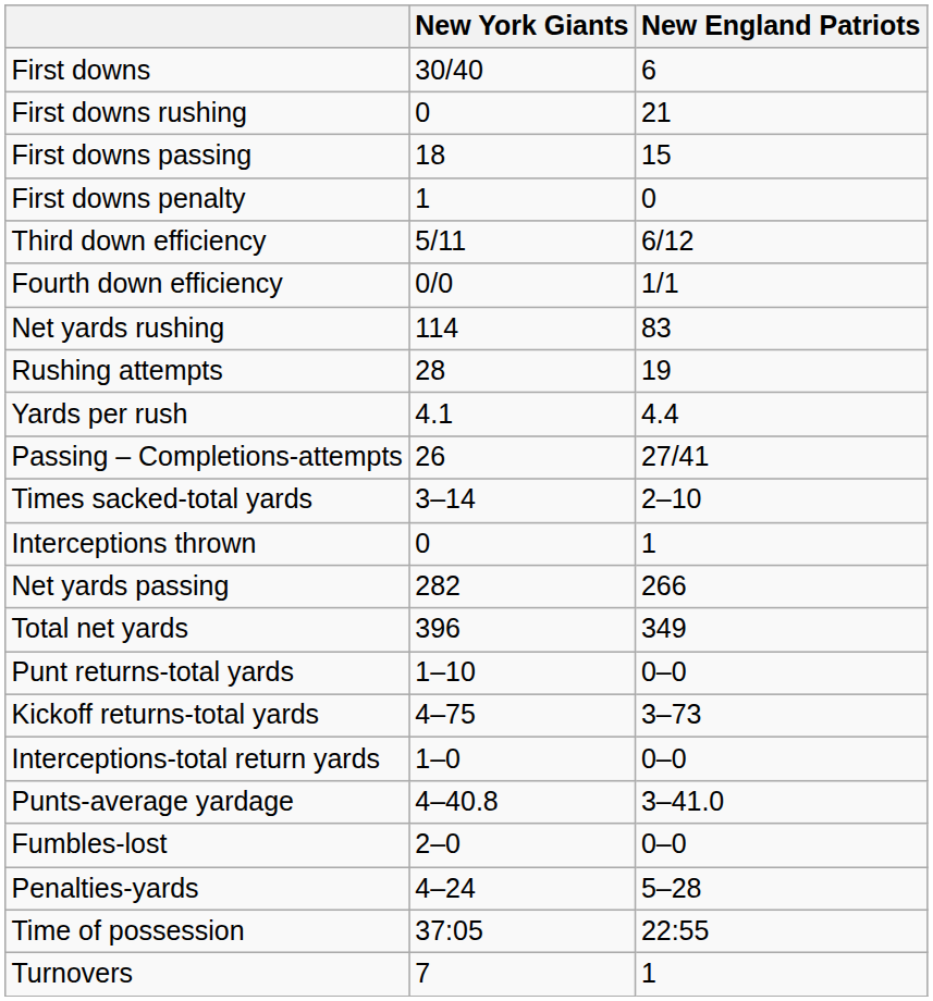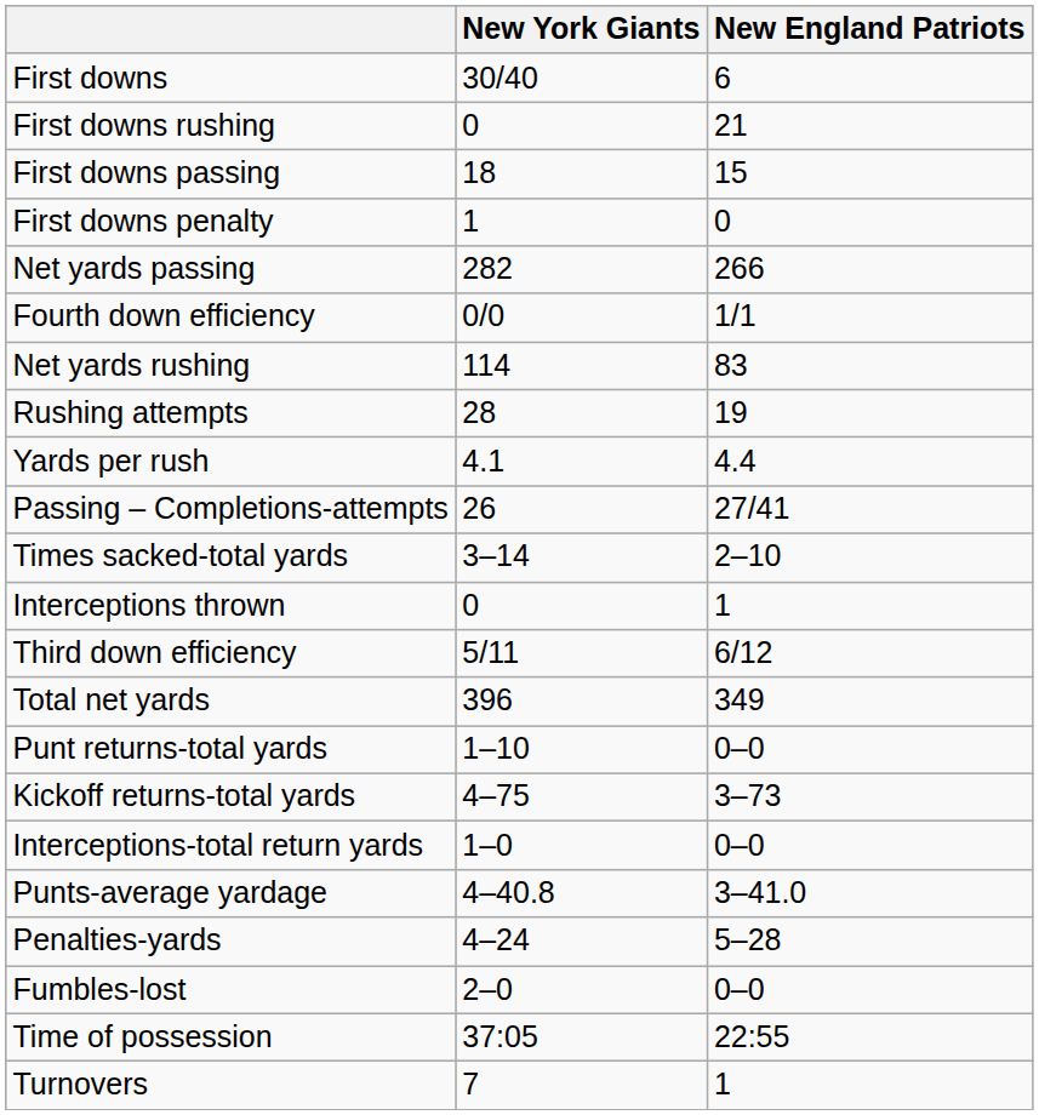rows swapped: Third down efficiency <-> Net yards passing
rows swapped: Fumbles-lost <-> Penalties-yards
